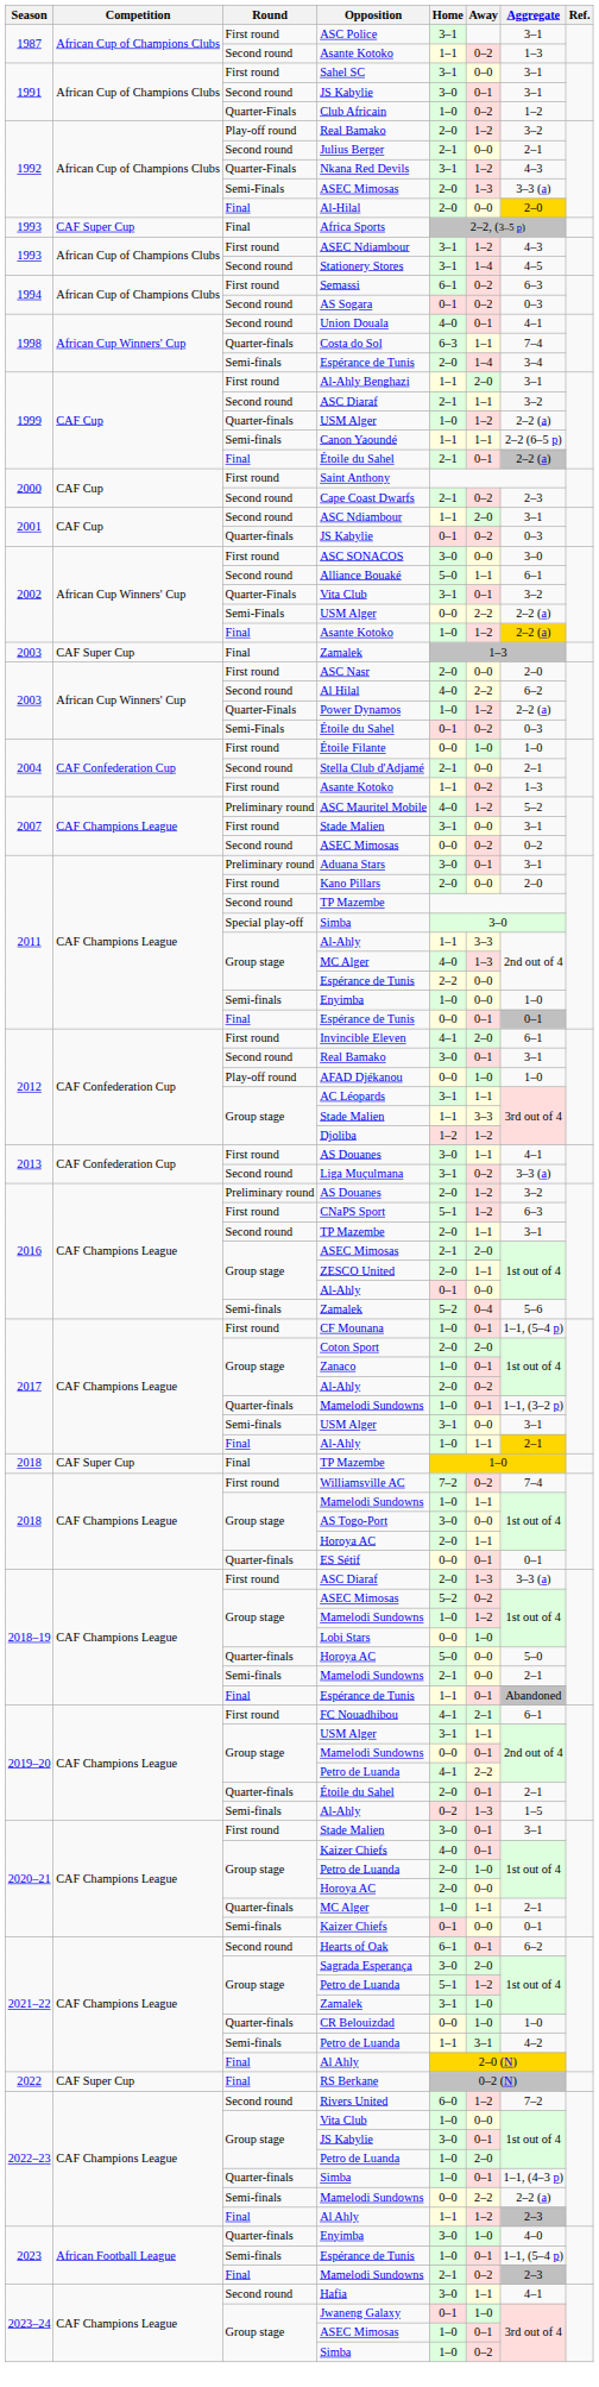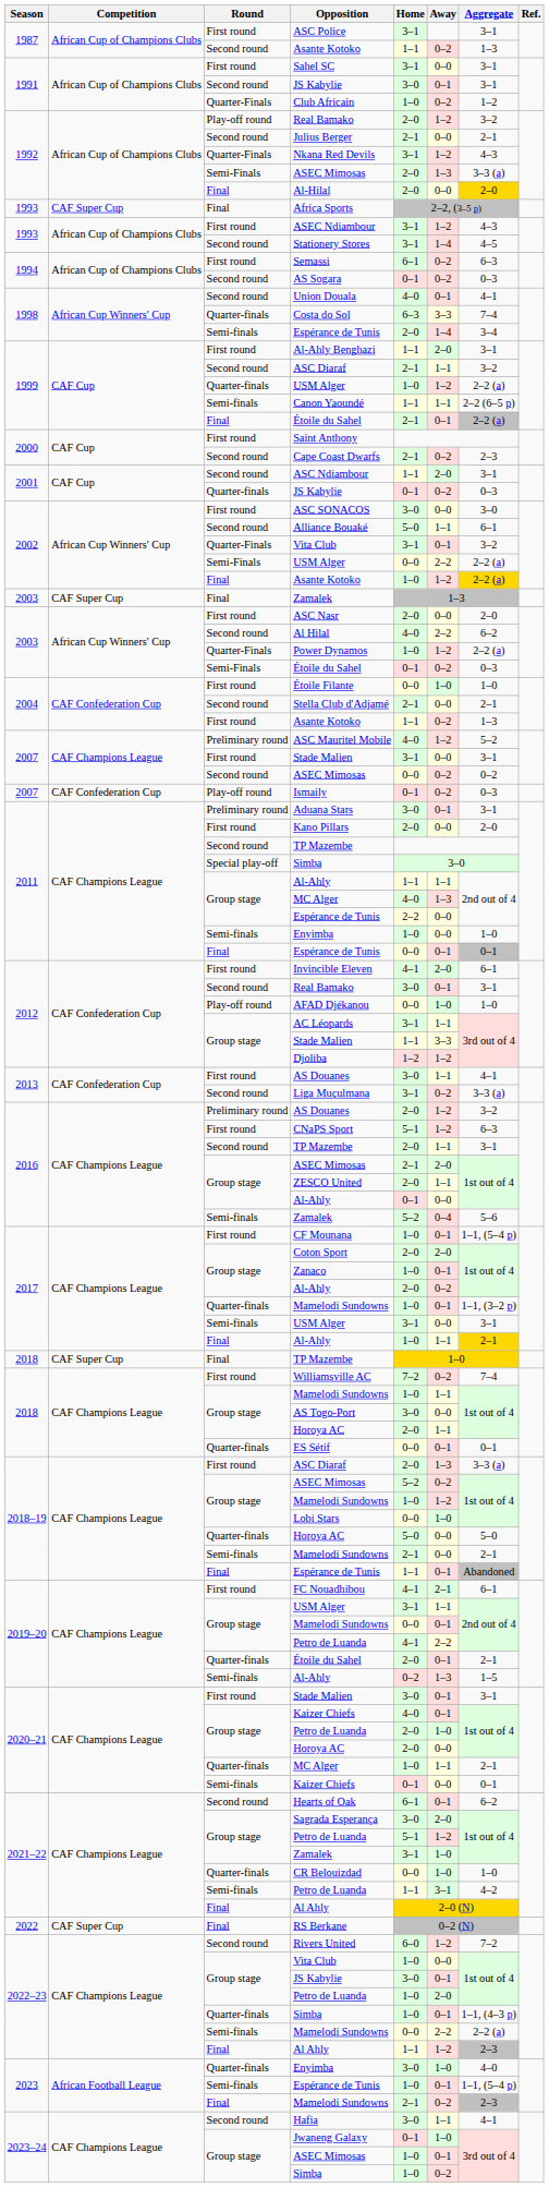Costa do Sol | Away: 1–1 -> 3–3
+ row: 2007 | CAF Confederation Cup | Play-off round | Ismaily | 0–1 | 0–2 | 0–3
2011 / Al-Ahly | Away: 3–3 -> 1–1
